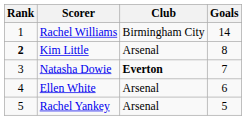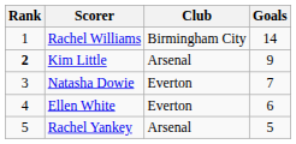Kim Little | Goals: 8 -> 9
Natasha Dowie | Club: bold -> normal
Ellen White | Club: Arsenal -> Everton
